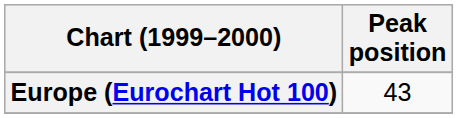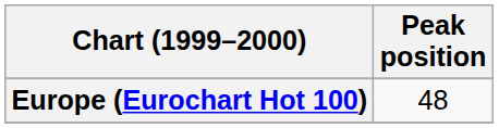Europe (Eurochart Hot 100) | Peak position: 43 -> 48
